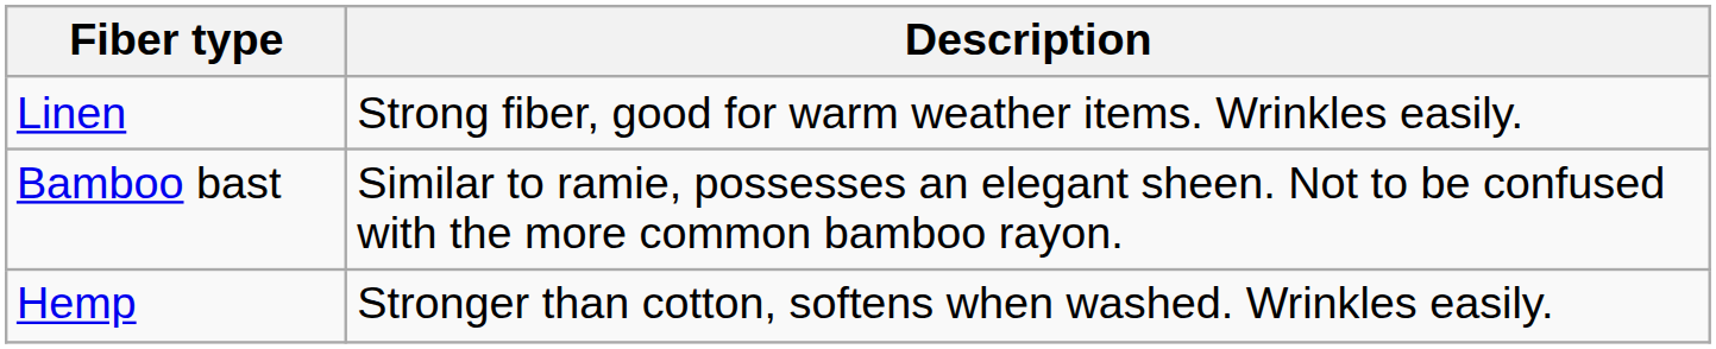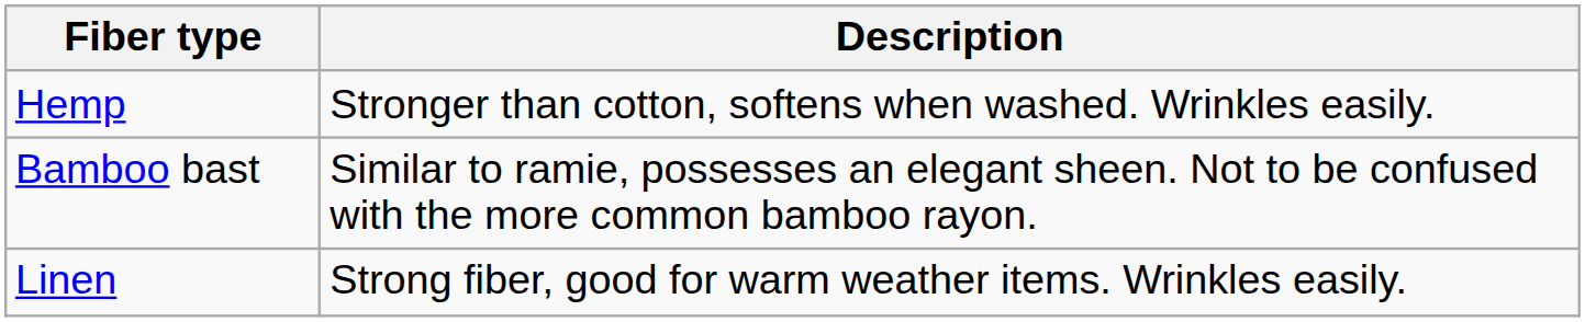rows swapped: Linen <-> Hemp
